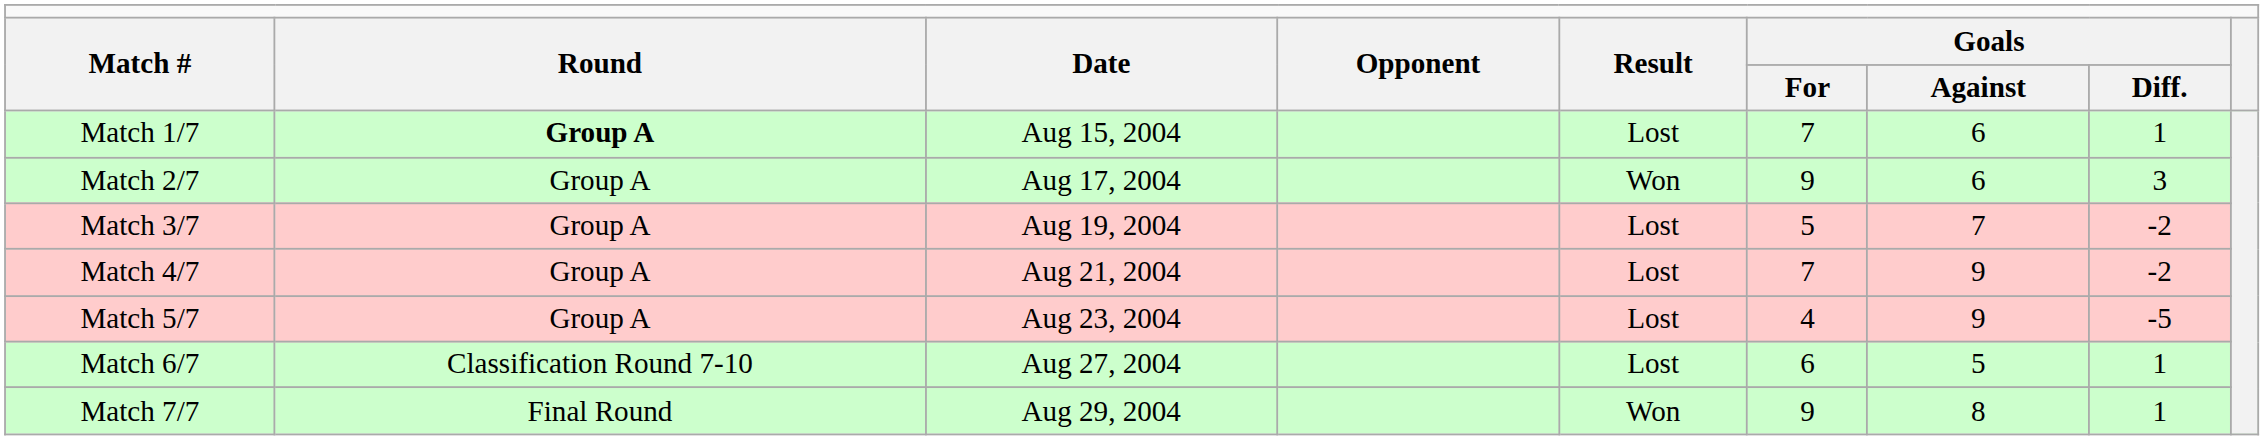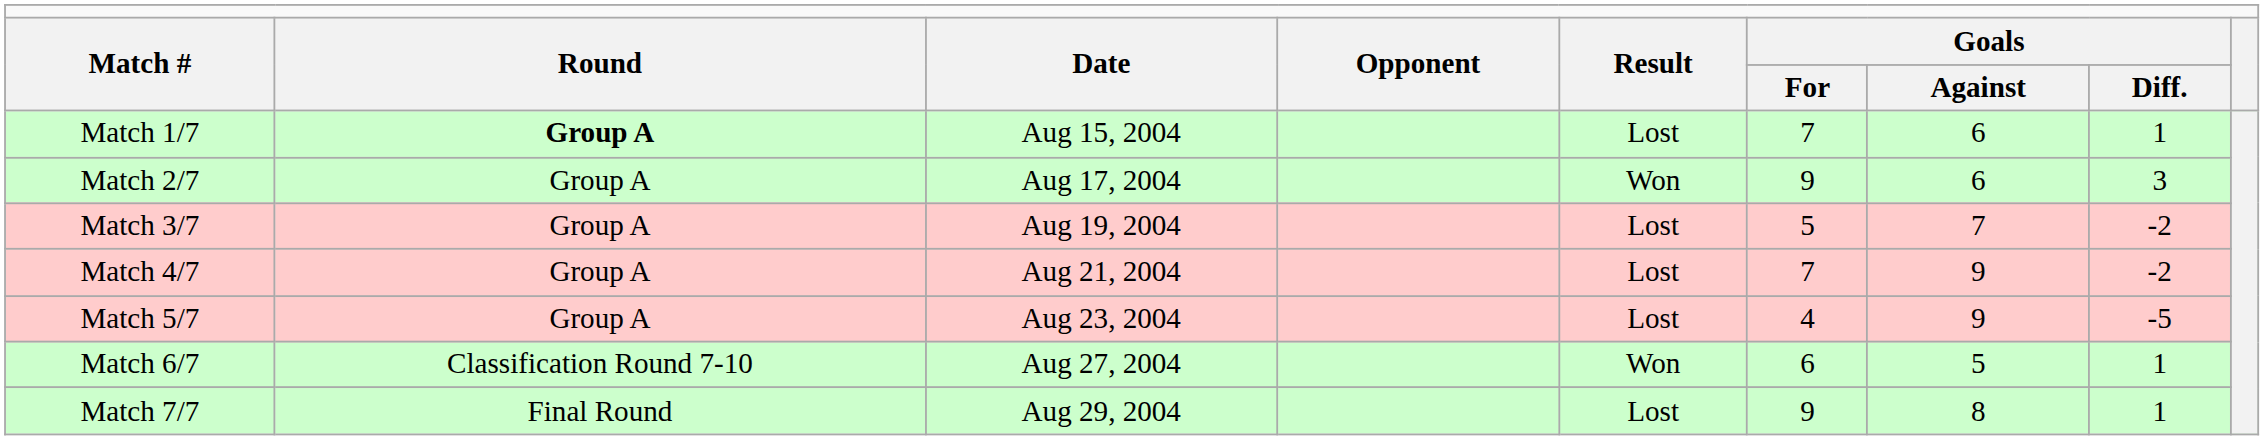Match 6/7 | column 5: Lost -> Won
Match 7/7 | column 5: Won -> Lost
